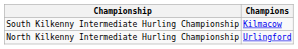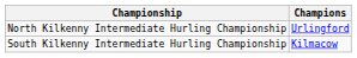rows swapped: North Kilkenny Intermediate Hurling Championship <-> South Kilkenny Intermediate Hurling Championship
